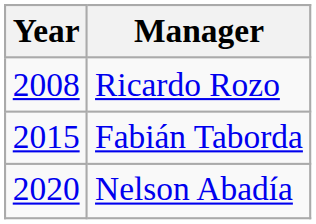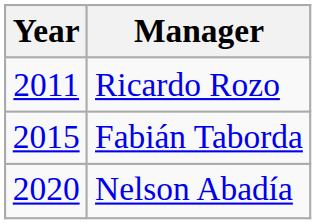Ricardo Rozo | Year: 2008 -> 2011
